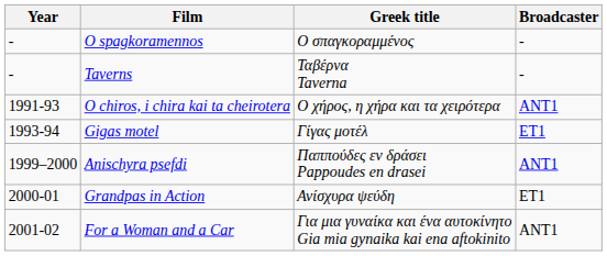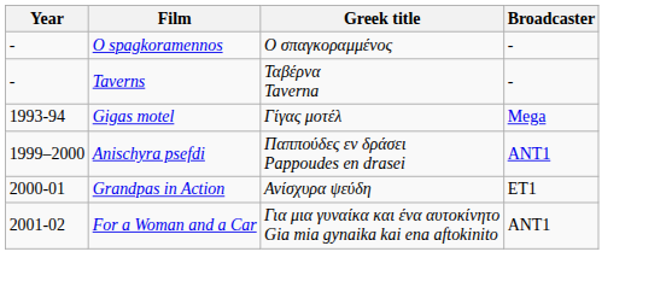- row: 1991-93 | O chiros, i chira kai ta cheirotera | Ο χήρος, η χήρα και τα χειρότερα | ANT1
Gigas motel | Broadcaster: ET1 -> Mega
